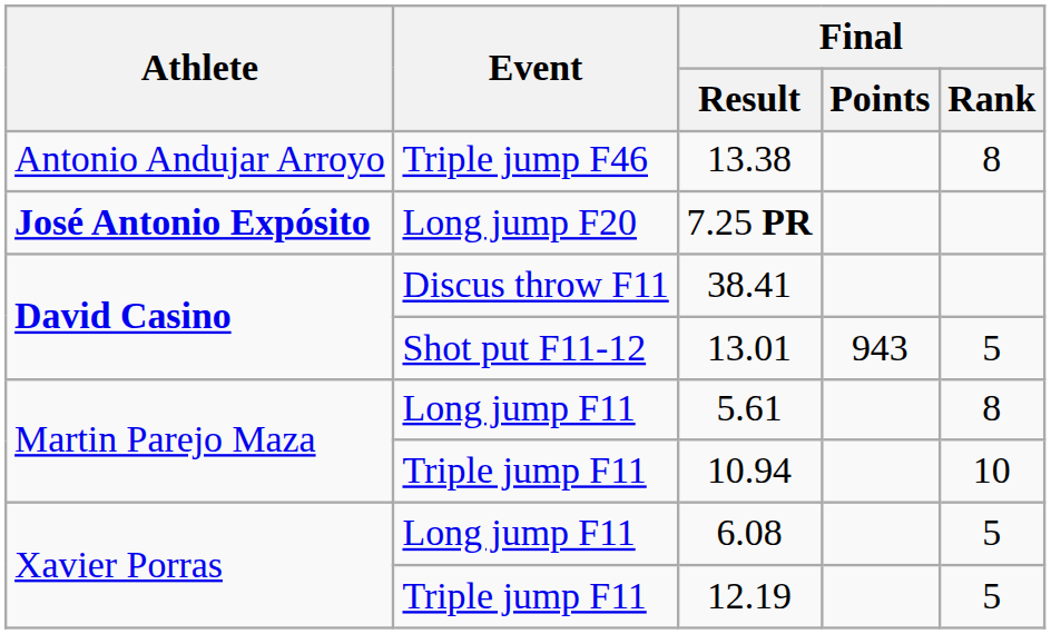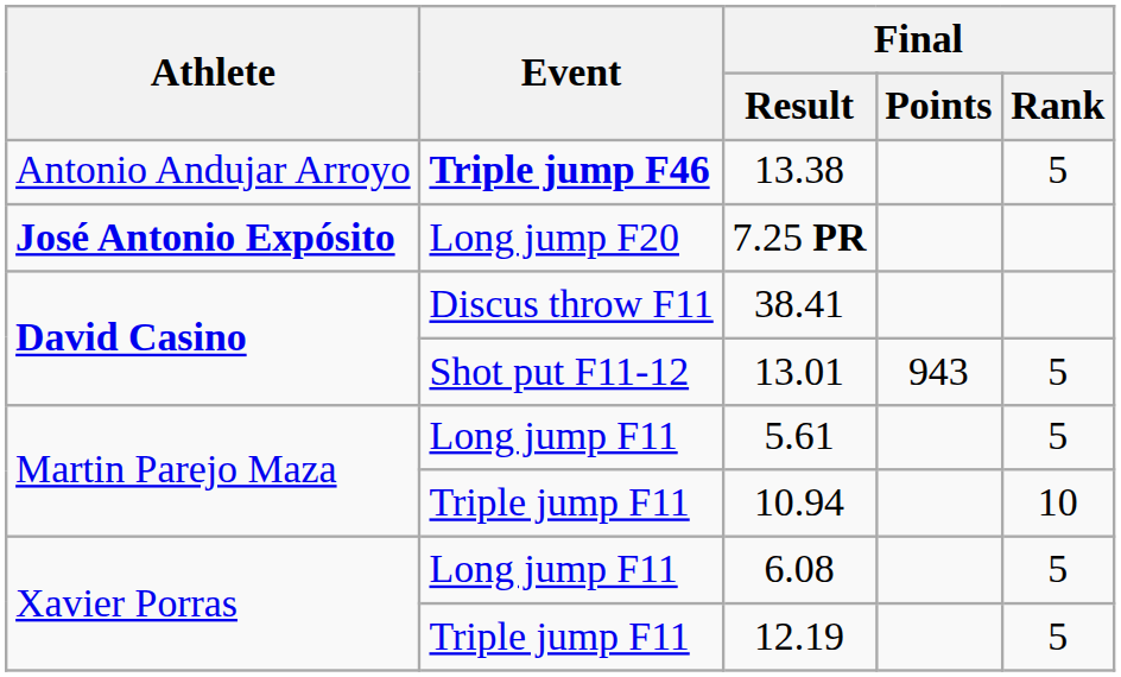13.38 | Event: normal -> bold
13.38 | Final / Rank: 8 -> 5
5.61 | Final / Rank: 8 -> 5
